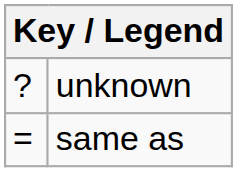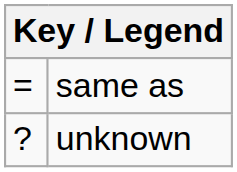rows swapped: same as <-> unknown
